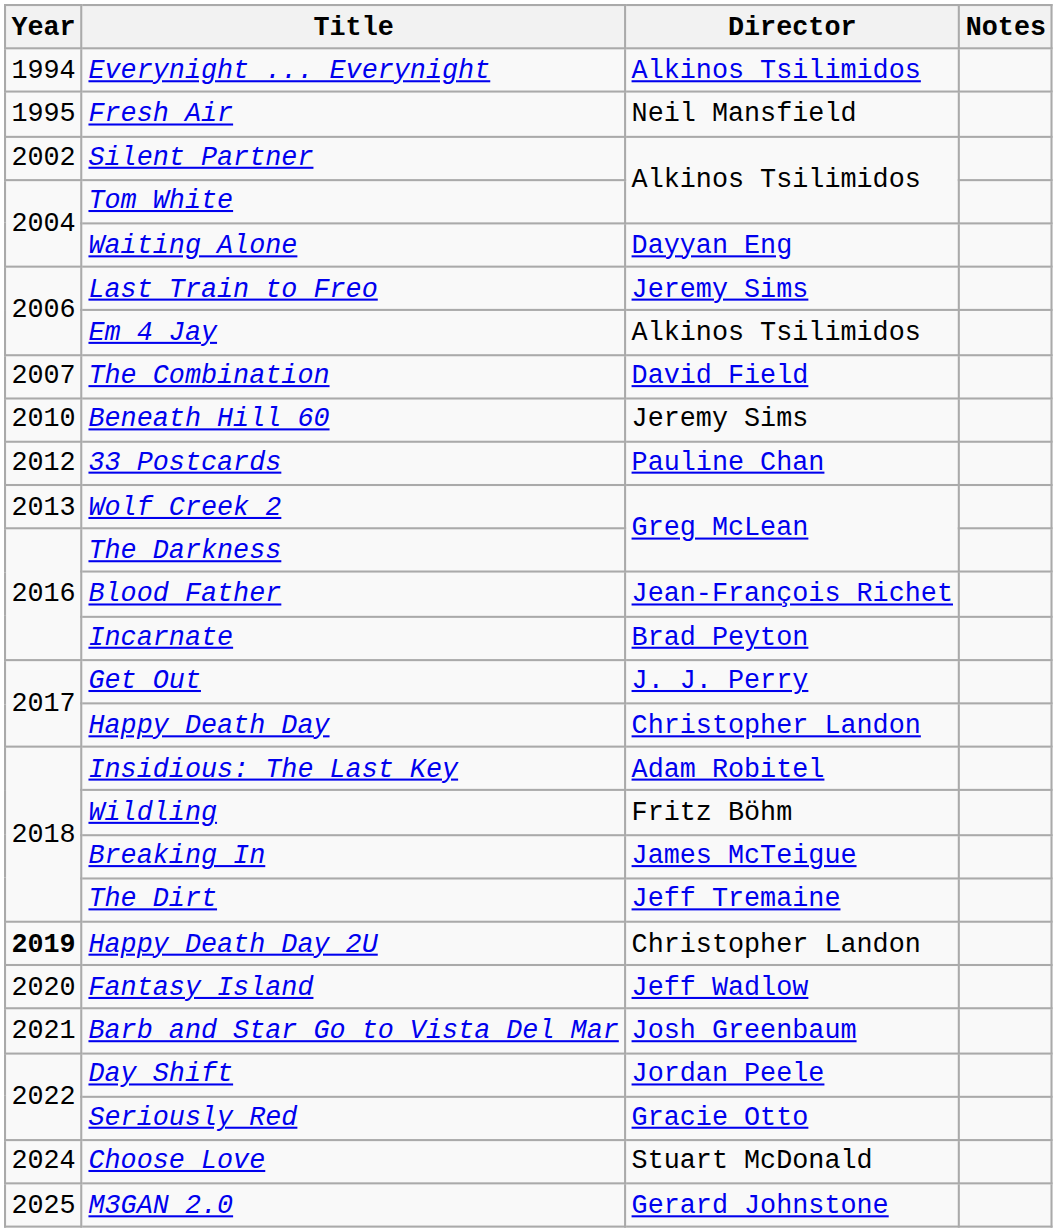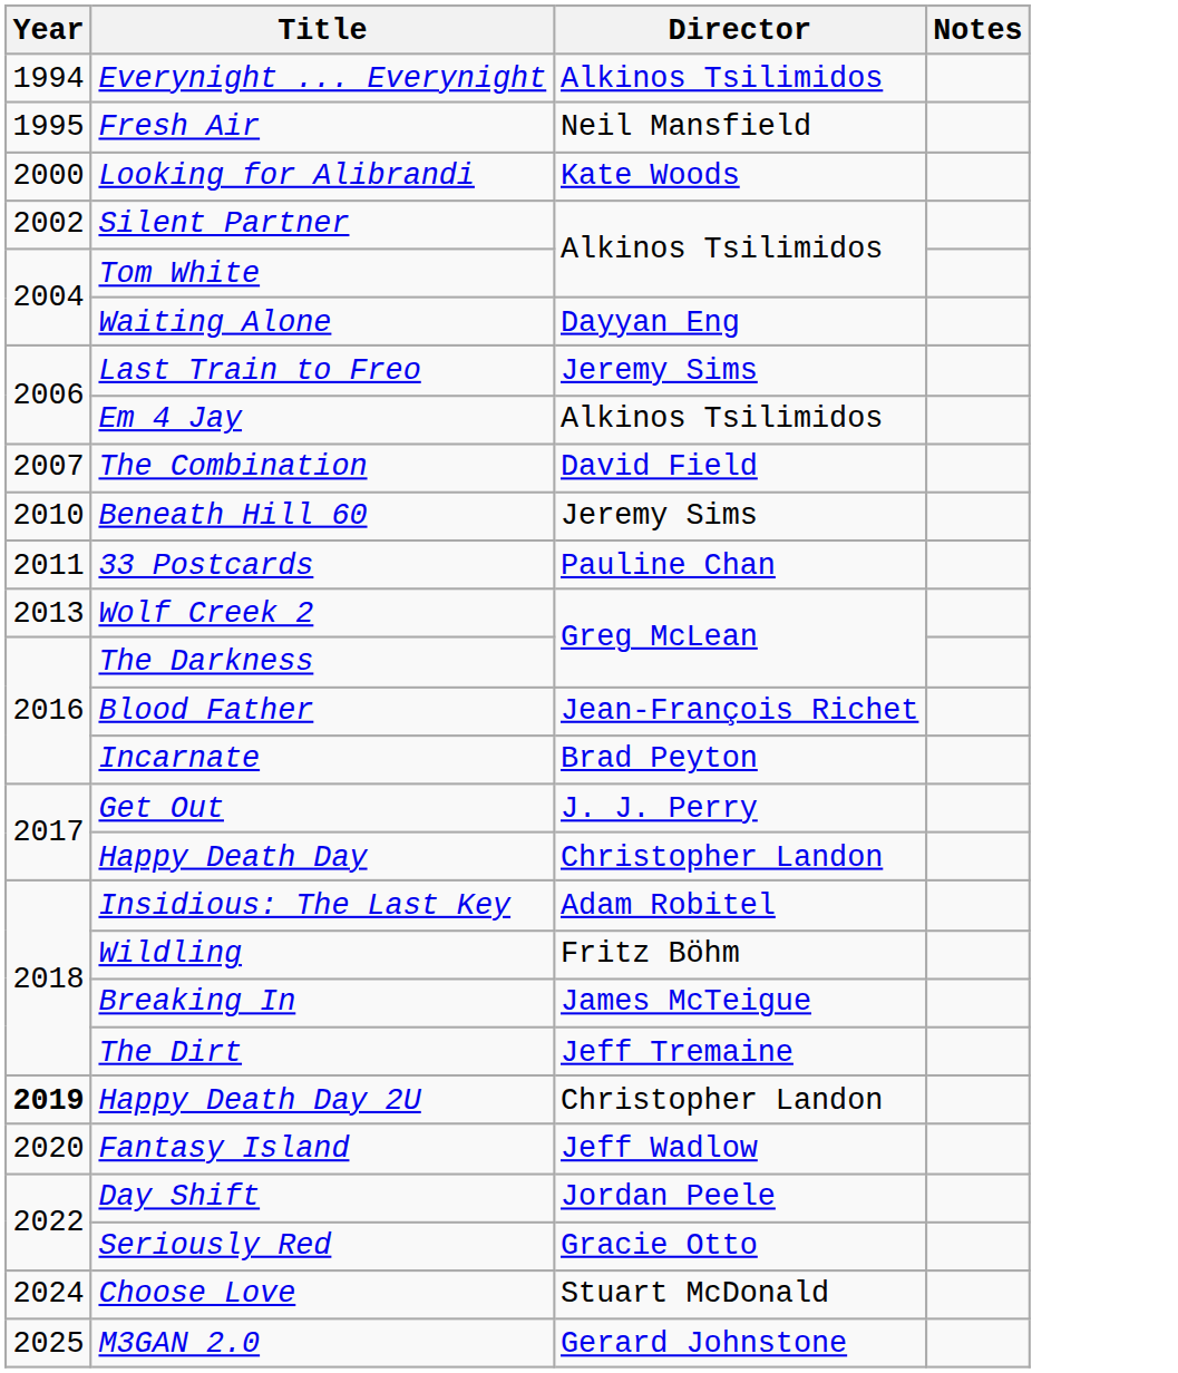+ row: 2000 | Looking for Alibrandi | Kate Woods
33 Postcards | Year: 2012 -> 2011
- row: 2021 | Barb and Star Go to Vista Del Mar | Josh Greenbaum
